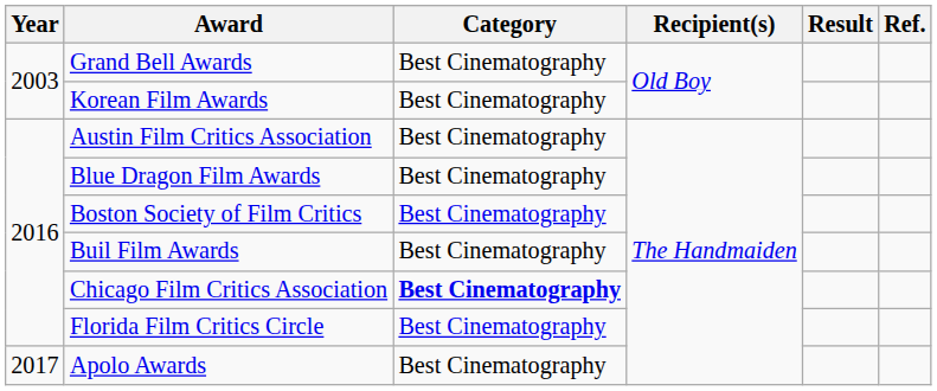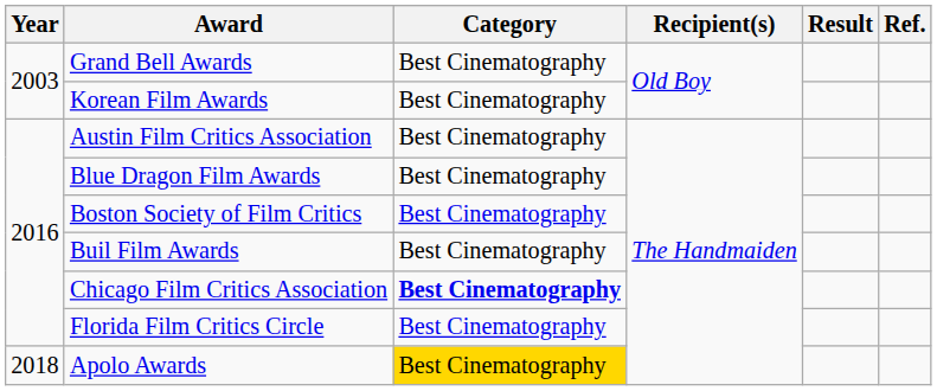Apolo Awards | Year: 2017 -> 2018
Apolo Awards | Category: no background -> gold background
